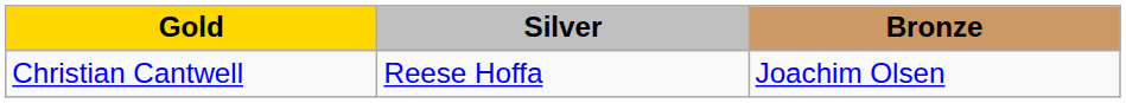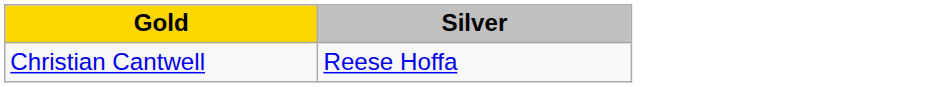- column: Bronze | Joachim Olsen
